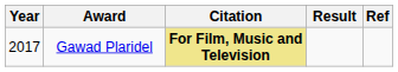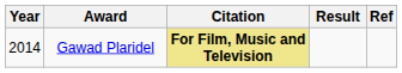Gawad Plaridel | Year: 2017 -> 2014
